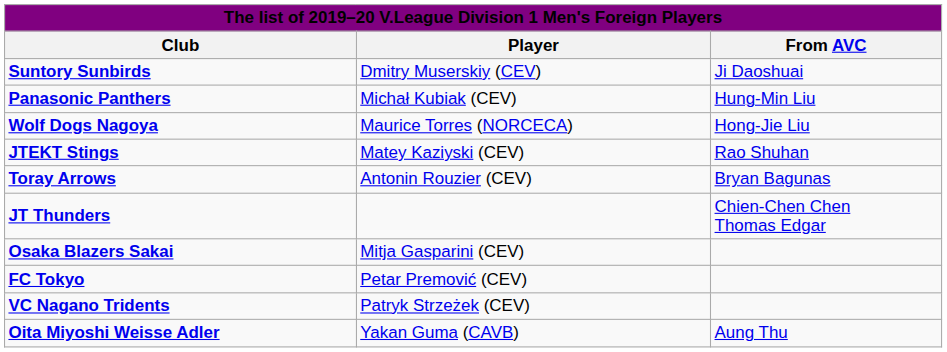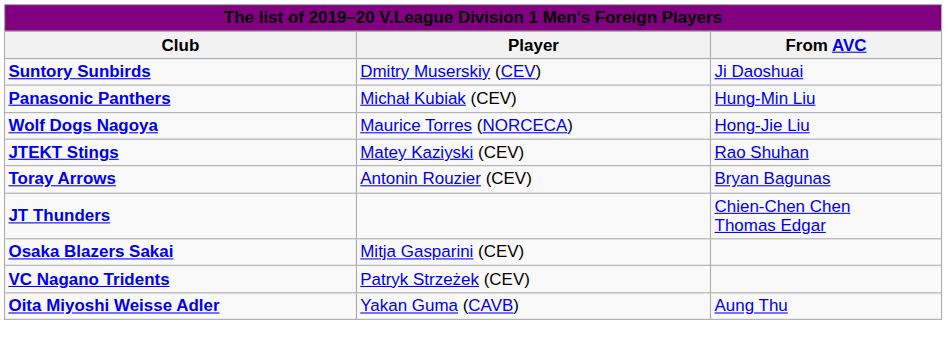- row: FC Tokyo | Petar Premović (CEV)
